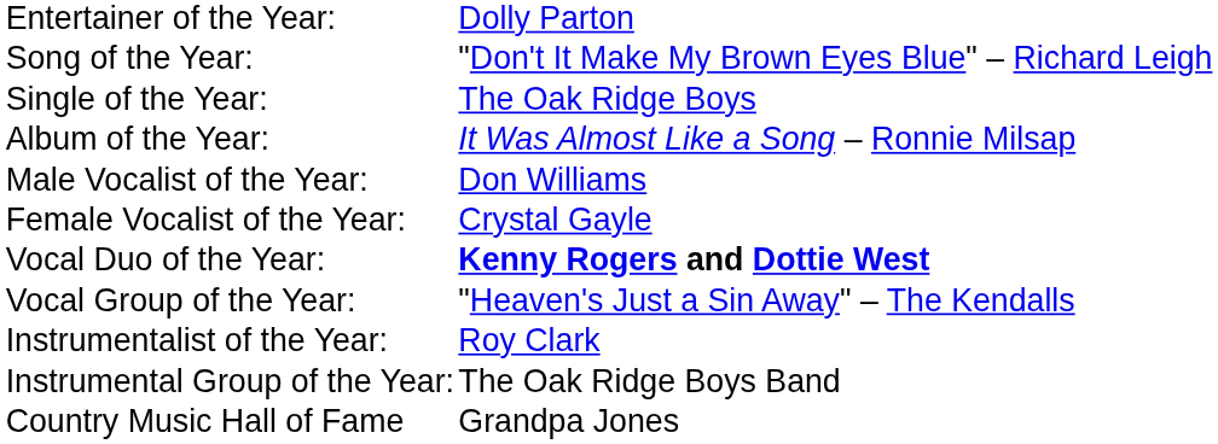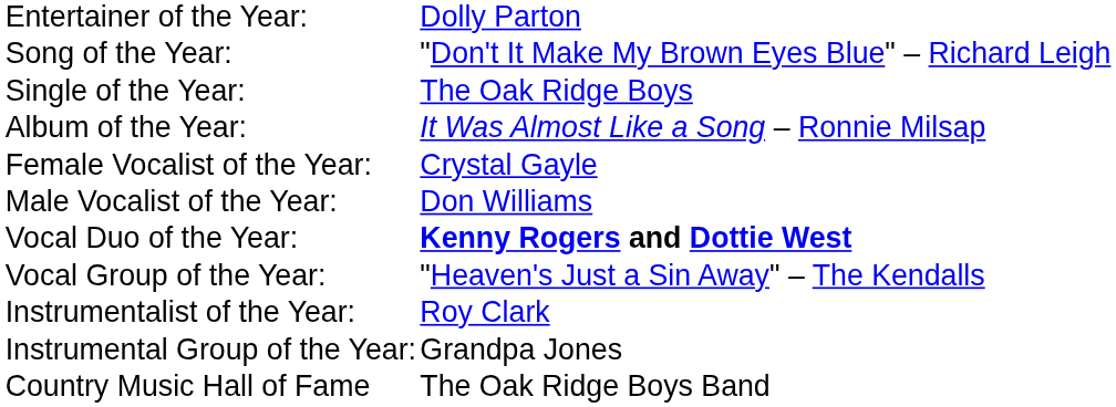rows swapped: Male Vocalist of the Year: <-> Female Vocalist of the Year:
Instrumental Group of the Year: | column 2: The Oak Ridge Boys Band -> Grandpa Jones
Country Music Hall of Fame | column 2: Grandpa Jones -> The Oak Ridge Boys Band
